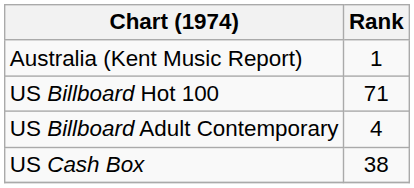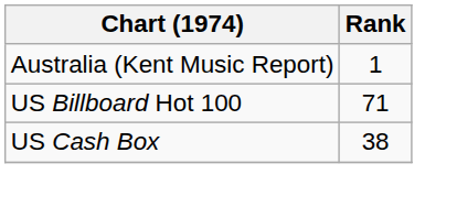- row: US Billboard Adult Contemporary | 4
